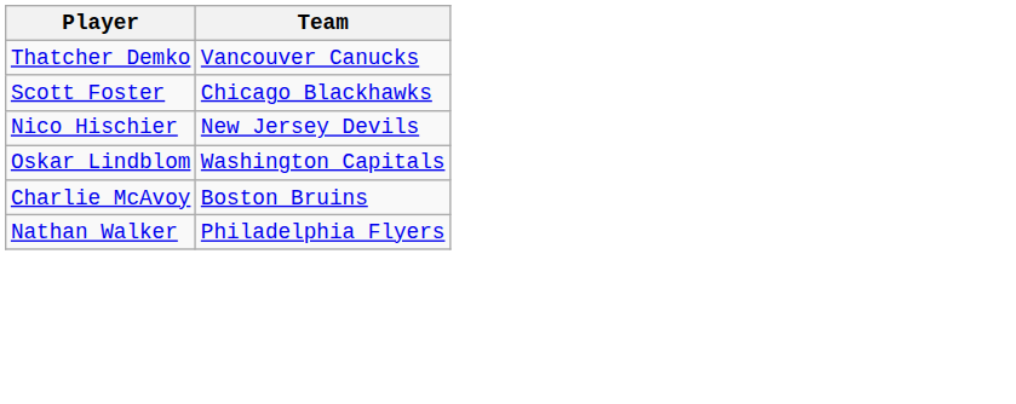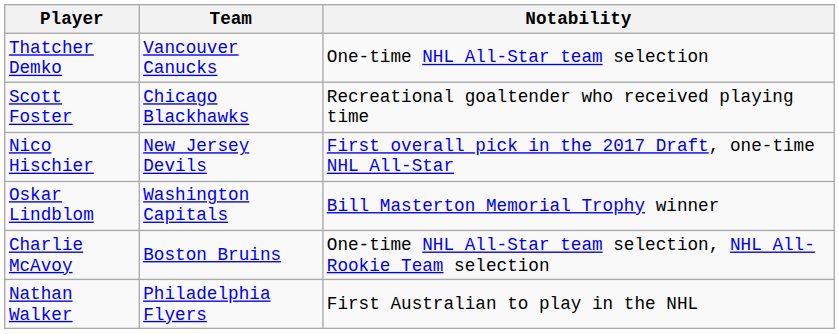+ column: Notability | One-time NHL All-Star team selection | Recreational goaltender who received playing time | First overall pick in the 2017 Draft, one-time NHL All-Star | Bill Masterton Memorial Trophy winner | One-time NHL All-Star team selection, NHL All-Rookie Team selection | First Australian to play in the NHL
